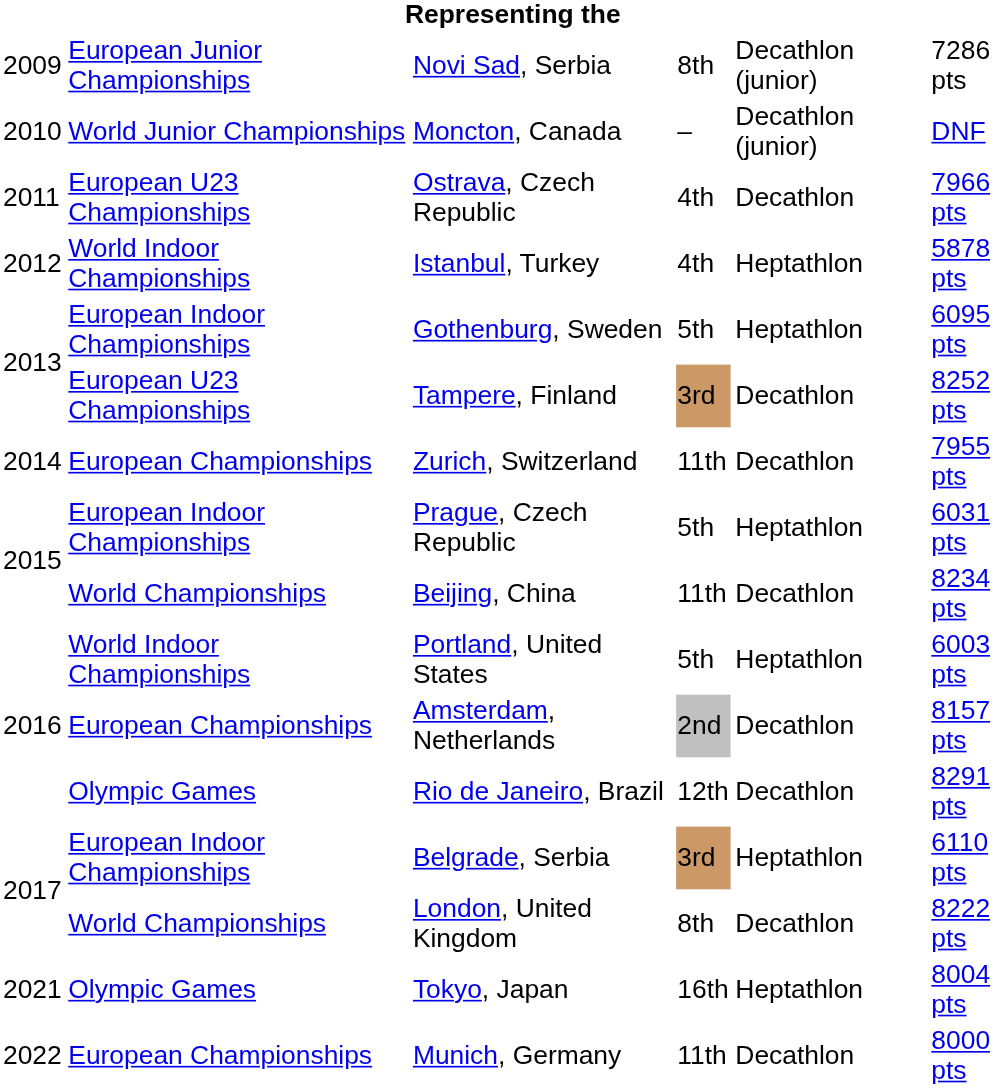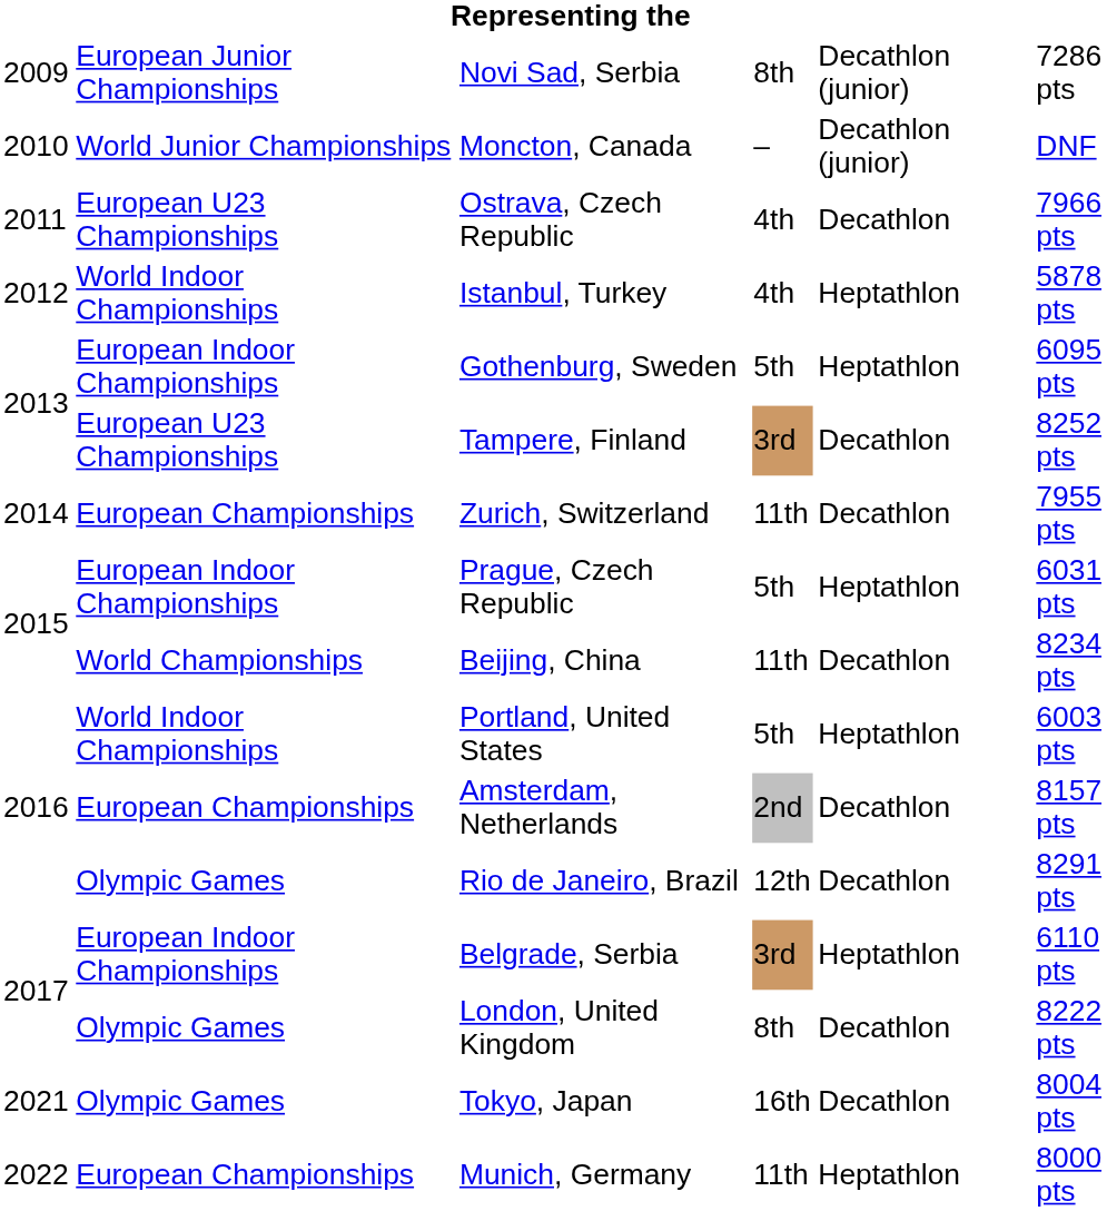London, United Kingdom | column 2: World Championships -> Olympic Games
Tokyo, Japan | column 5: Heptathlon -> Decathlon
Munich, Germany | column 5: Decathlon -> Heptathlon
